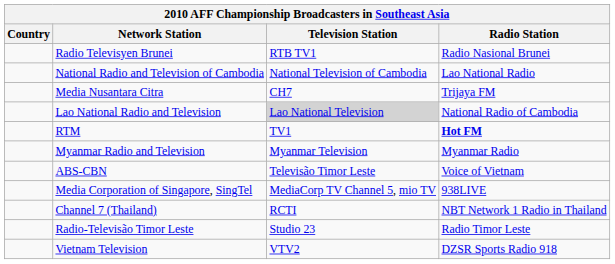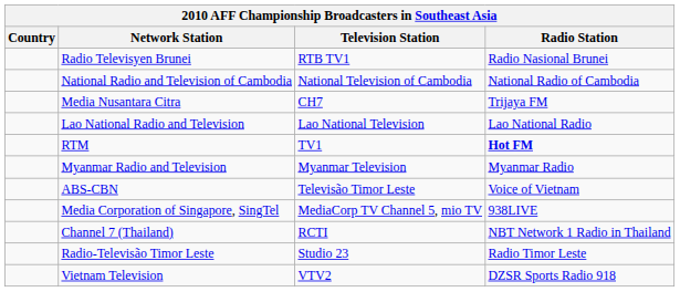National Radio and Television of Cambodia | Radio Station: Lao National Radio -> National Radio of Cambodia
Lao National Radio and Television | Television Station: lightgrey background -> no background
Lao National Radio and Television | Radio Station: National Radio of Cambodia -> Lao National Radio
